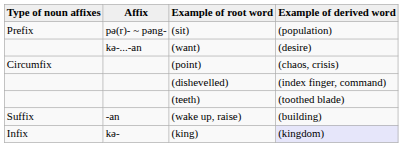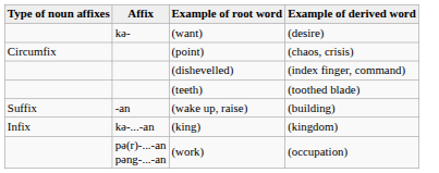- row: Prefix | pə(r)- ~ pəng- | (sit) | (population)
(want) | Affix: kə-...-an -> kə-
(king) | Affix: kə- -> kə-...-an
(king) | Example of derived word: lavender background -> no background
+ row: pə(r)-...-an pəng-...-an | (work) | (occupation)
